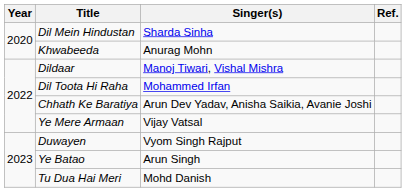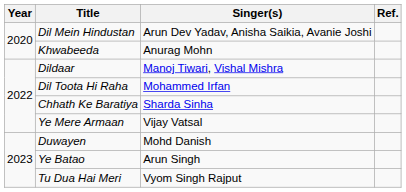Dil Mein Hindustan | Singer(s): Sharda Sinha -> Arun Dev Yadav, Anisha Saikia, Avanie Joshi
Chhath Ke Baratiya | Singer(s): Arun Dev Yadav, Anisha Saikia, Avanie Joshi -> Sharda Sinha
Duwayen | Singer(s): Vyom Singh Rajput -> Mohd Danish
Tu Dua Hai Meri | Singer(s): Mohd Danish -> Vyom Singh Rajput
